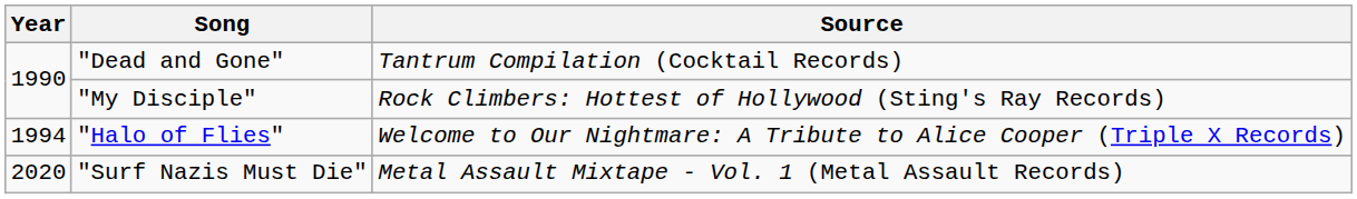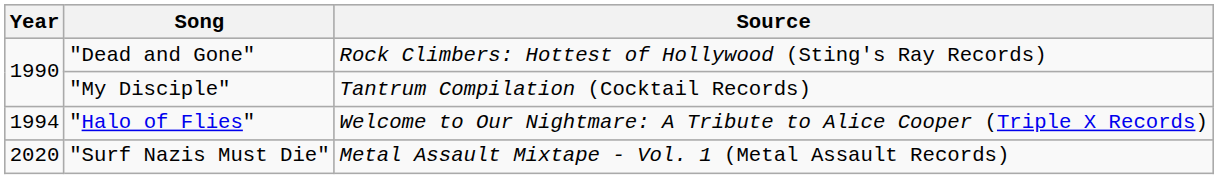"Dead and Gone" | Source: Tantrum Compilation (Cocktail Records) -> Rock Climbers: Hottest of Hollywood (Sting's Ray Records)
"My Disciple" | Source: Rock Climbers: Hottest of Hollywood (Sting's Ray Records) -> Tantrum Compilation (Cocktail Records)
